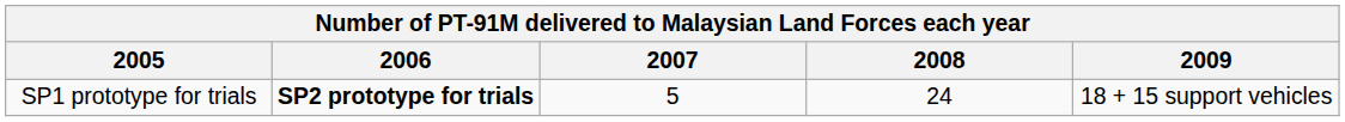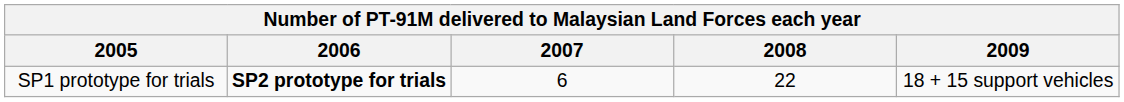SP1 prototype for trials | 2007: 5 -> 6
SP1 prototype for trials | 2008: 24 -> 22
